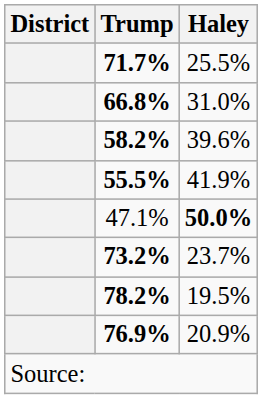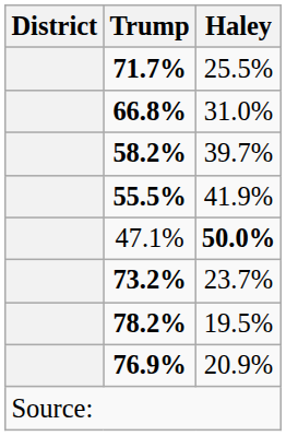58.2% | Haley: 39.6% -> 39.7%
